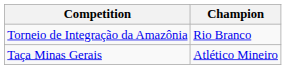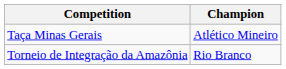rows swapped: Taça Minas Gerais <-> Torneio de Integração da Amazônia
